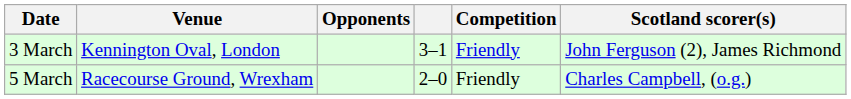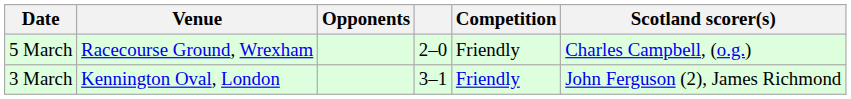rows swapped: 3 March <-> 5 March
